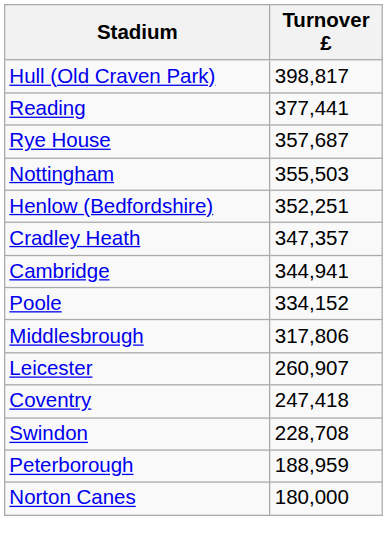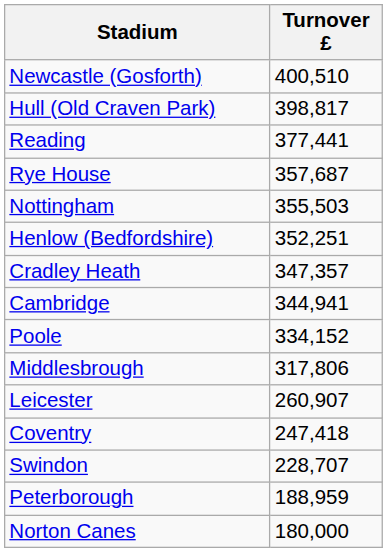+ row: Newcastle (Gosforth) | 400,510
Swindon | Turnover £: 228,708 -> 228,707
